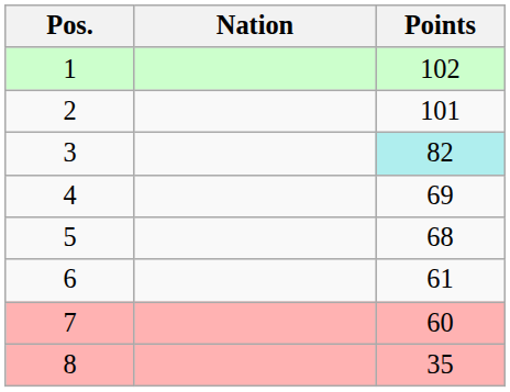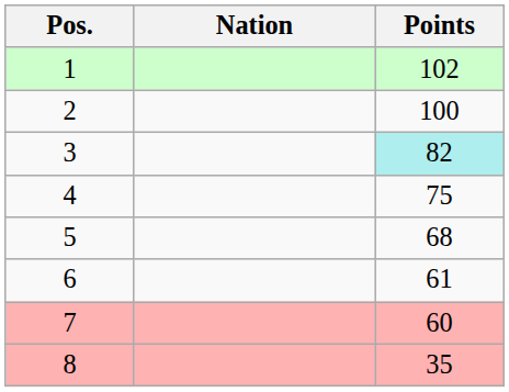2 | Points: 101 -> 100
4 | Points: 69 -> 75
